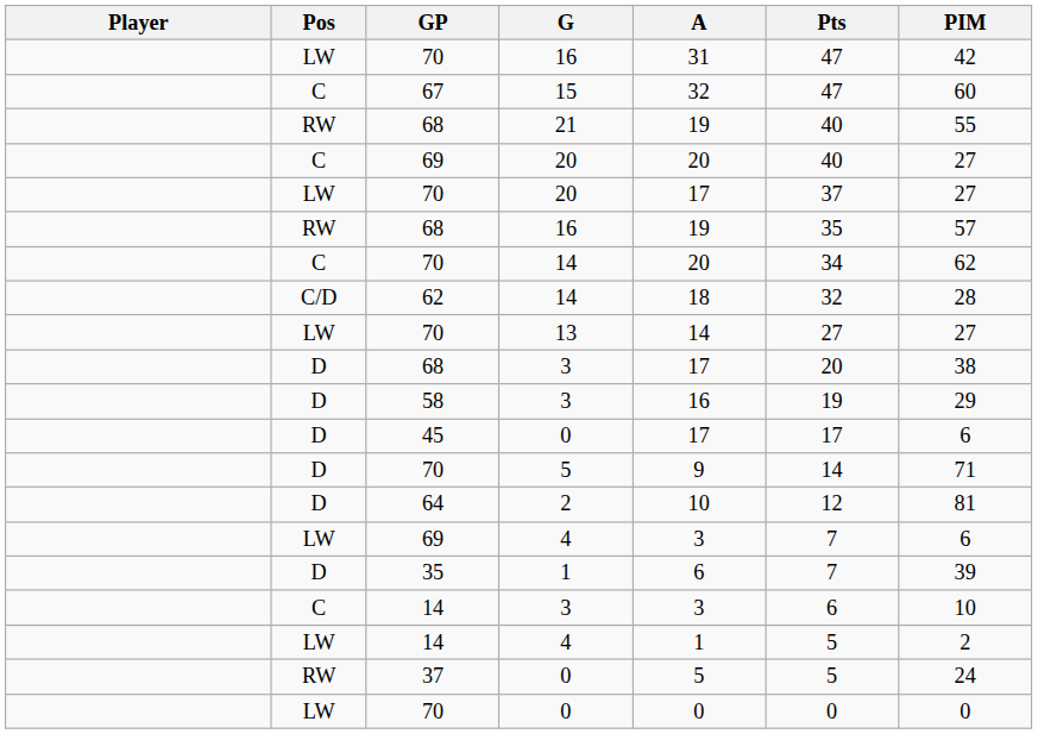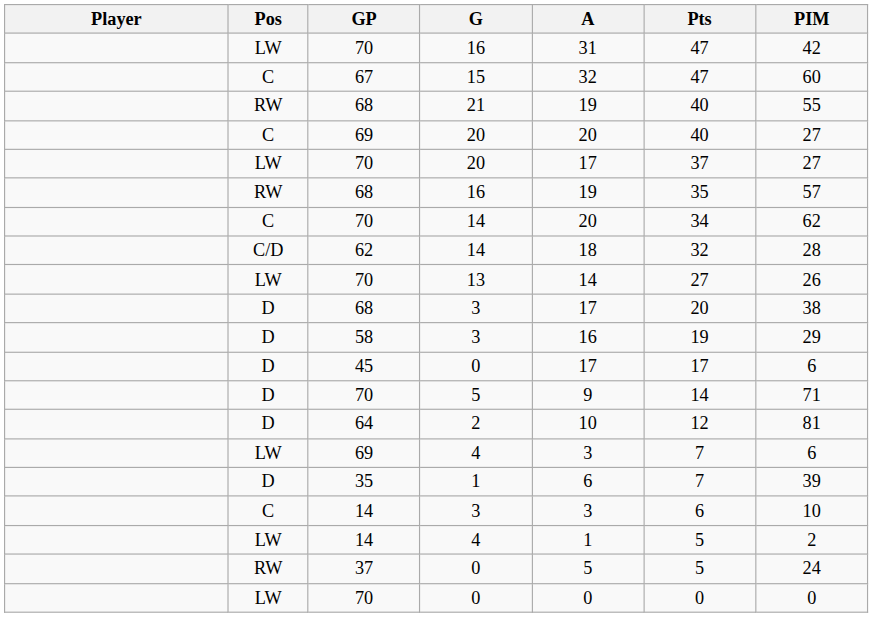13 | PIM: 27 -> 26
